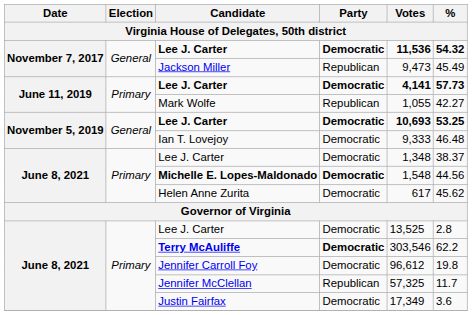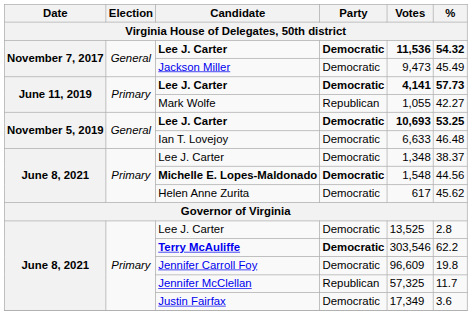Jackson Miller | Party: Republican -> Democratic
Ian T. Lovejoy | Votes: 9,333 -> 6,633
Jennifer Carroll Foy | Votes: 96,612 -> 96,609
